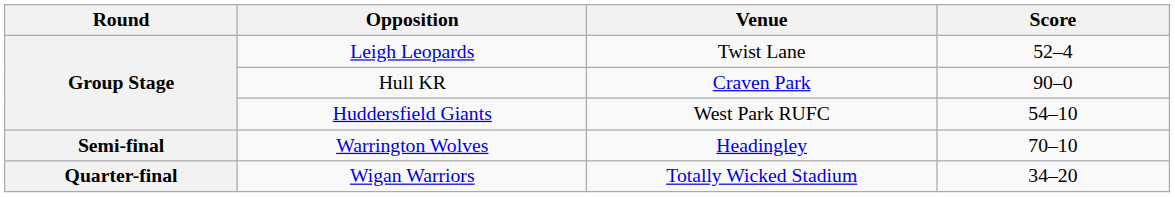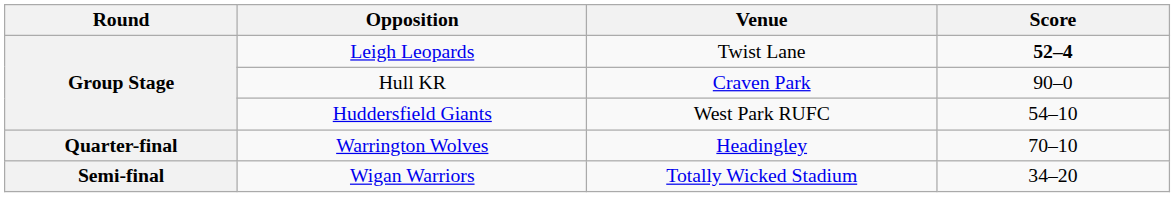Leigh Leopards | Score: normal -> bold
Warrington Wolves | Round: Semi-final -> Quarter-final
Wigan Warriors | Round: Quarter-final -> Semi-final
